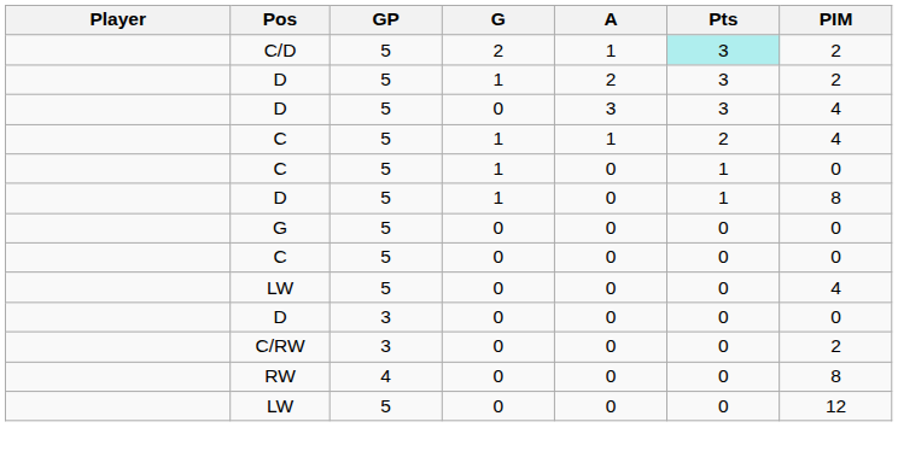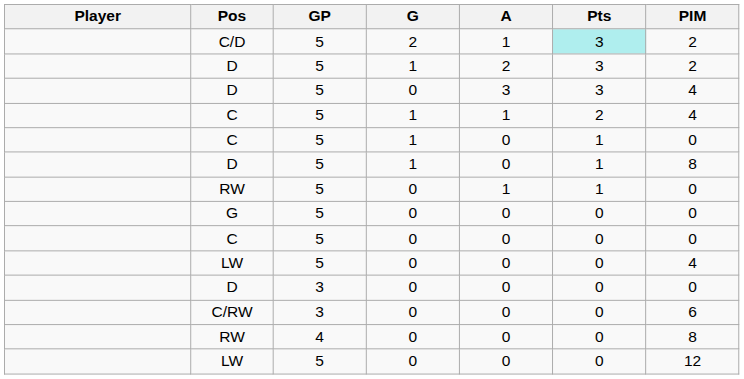+ row: RW | 5 | 0 | 1 | 1 | 0
C/RW | PIM: 2 -> 6
